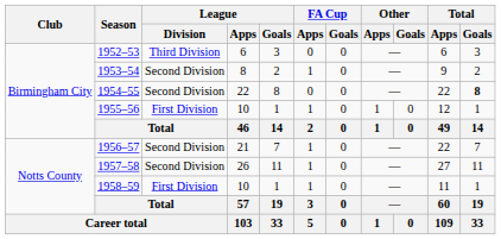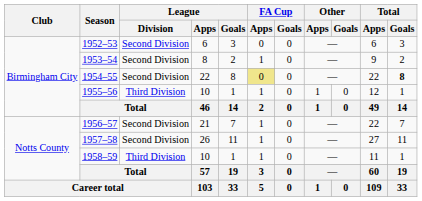1952–53 | League / Division: Third Division -> Second Division
1954–55 | FA Cup / Apps: no background -> khaki background
1955–56 | League / Division: First Division -> Third Division
1958–59 | League / Division: First Division -> Third Division
